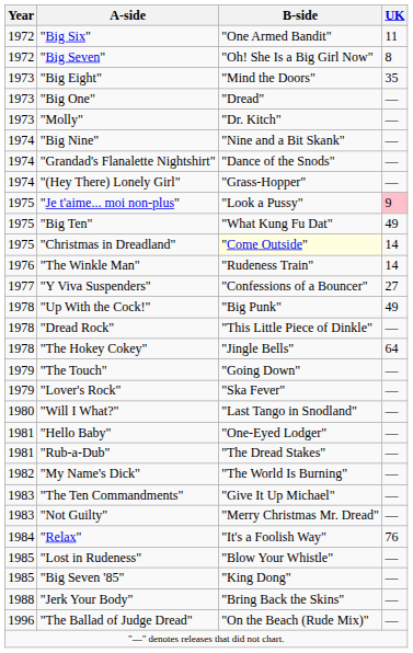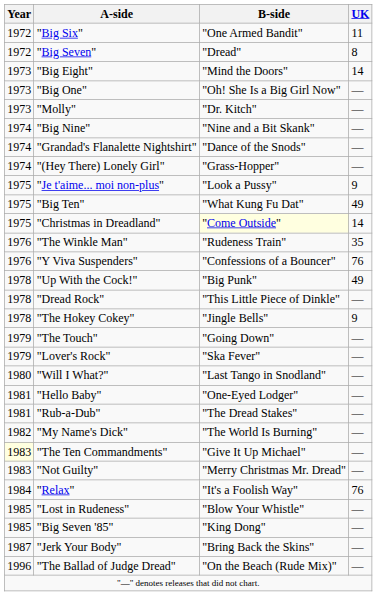"Big Seven" | B-side: "Oh! She Is a Big Girl Now" -> "Dread"
"Big Eight" | UK: 35 -> 14
"Big One" | B-side: "Dread" -> "Oh! She Is a Big Girl Now"
"Je t'aime... moi non-plus" | UK: pink background -> no background
"The Winkle Man" | UK: 14 -> 35
"Y Viva Suspenders" | Year: 1977 -> 1976
"Y Viva Suspenders" | UK: 27 -> 76
"The Hokey Cokey" | UK: 64 -> 9
"The Ten Commandments" | Year: no background -> lightyellow background
"Jerk Your Body" | Year: 1988 -> 1987
